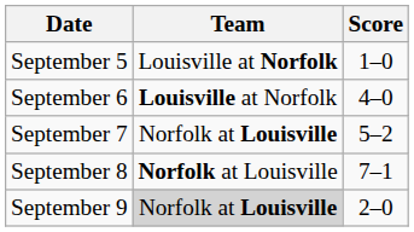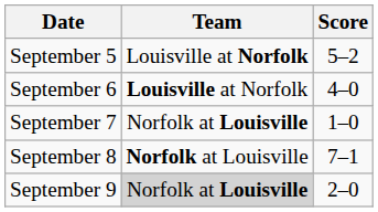September 5 | Score: 1–0 -> 5–2
September 7 | Score: 5–2 -> 1–0
